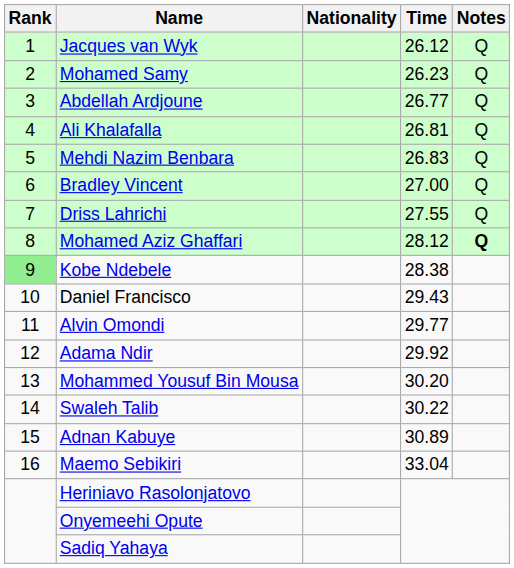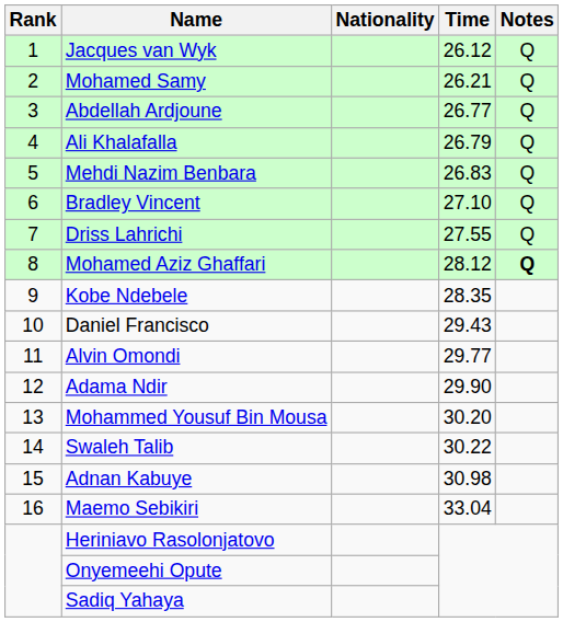Mohamed Samy | Time: 26.23 -> 26.21
Ali Khalafalla | Time: 26.81 -> 26.79
Bradley Vincent | Time: 27.00 -> 27.10
Kobe Ndebele | Rank: lightgreen background -> no background
Kobe Ndebele | Time: 28.38 -> 28.35
Adama Ndir | Time: 29.92 -> 29.90
Adnan Kabuye | Time: 30.89 -> 30.98
